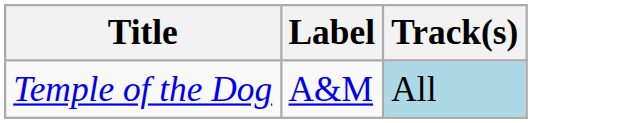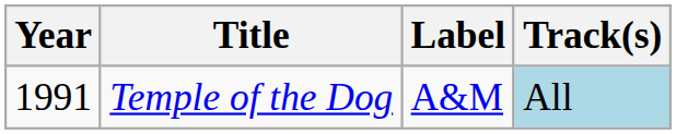+ column: Year | 1991
